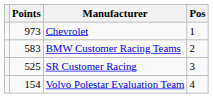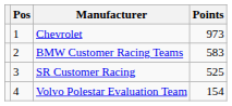columns swapped: Pos <-> Points
